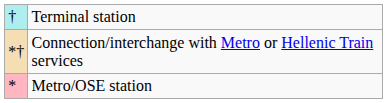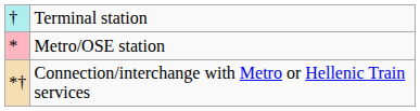rows swapped: Metro/OSE station <-> Connection/interchange with Metro or Hellenic Train services
